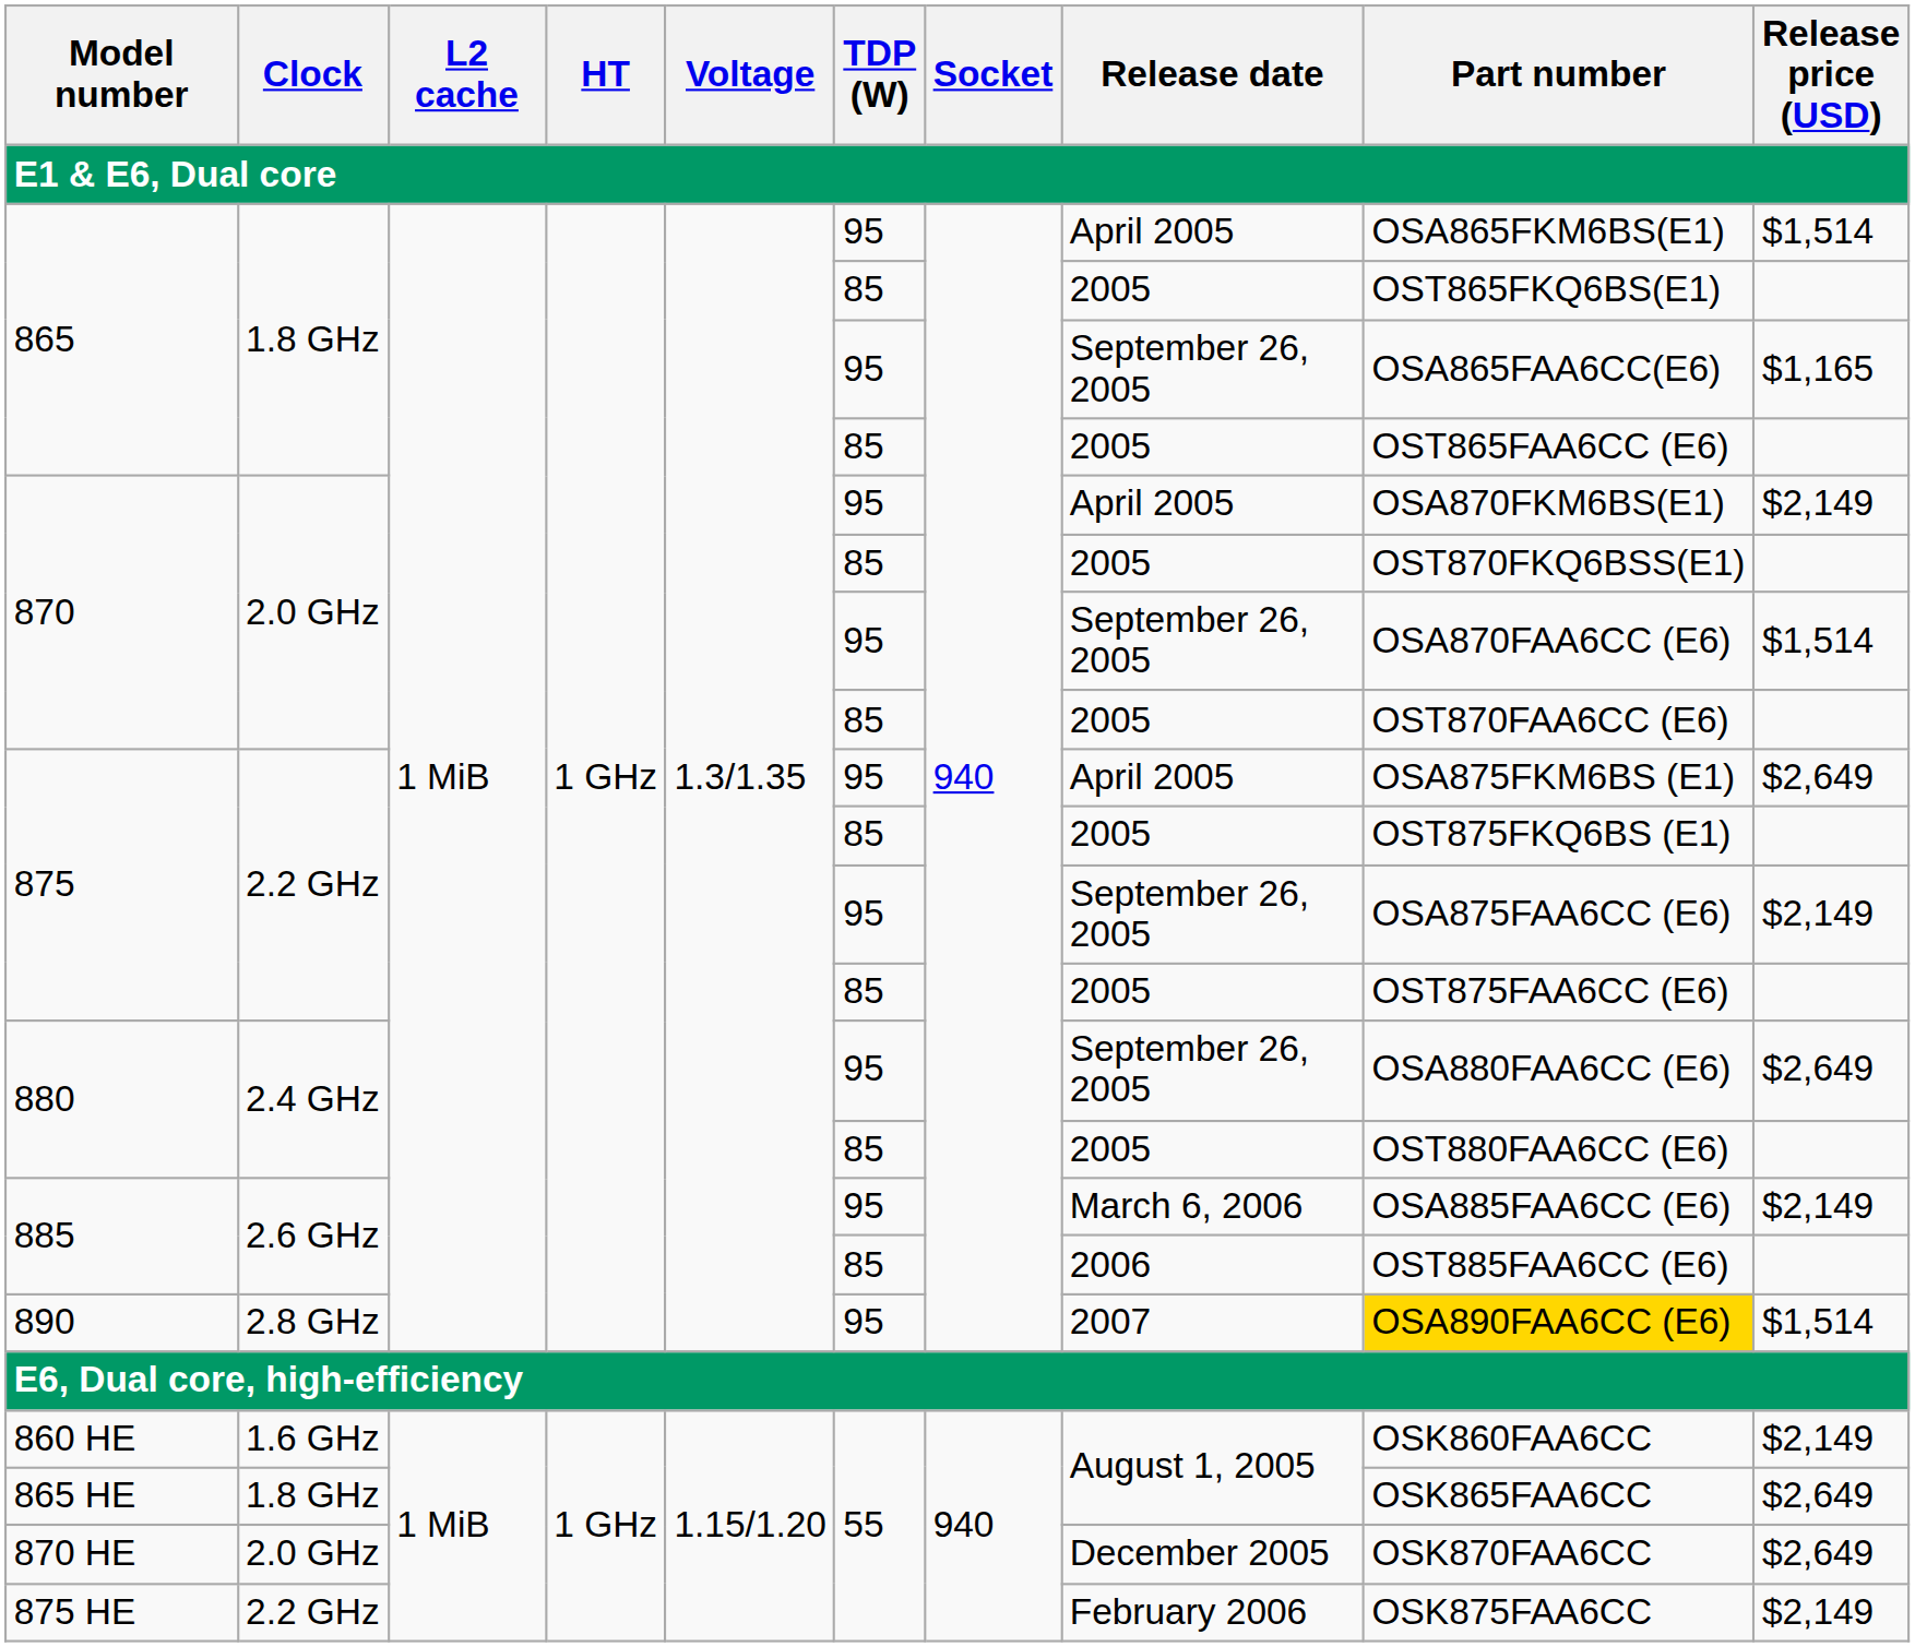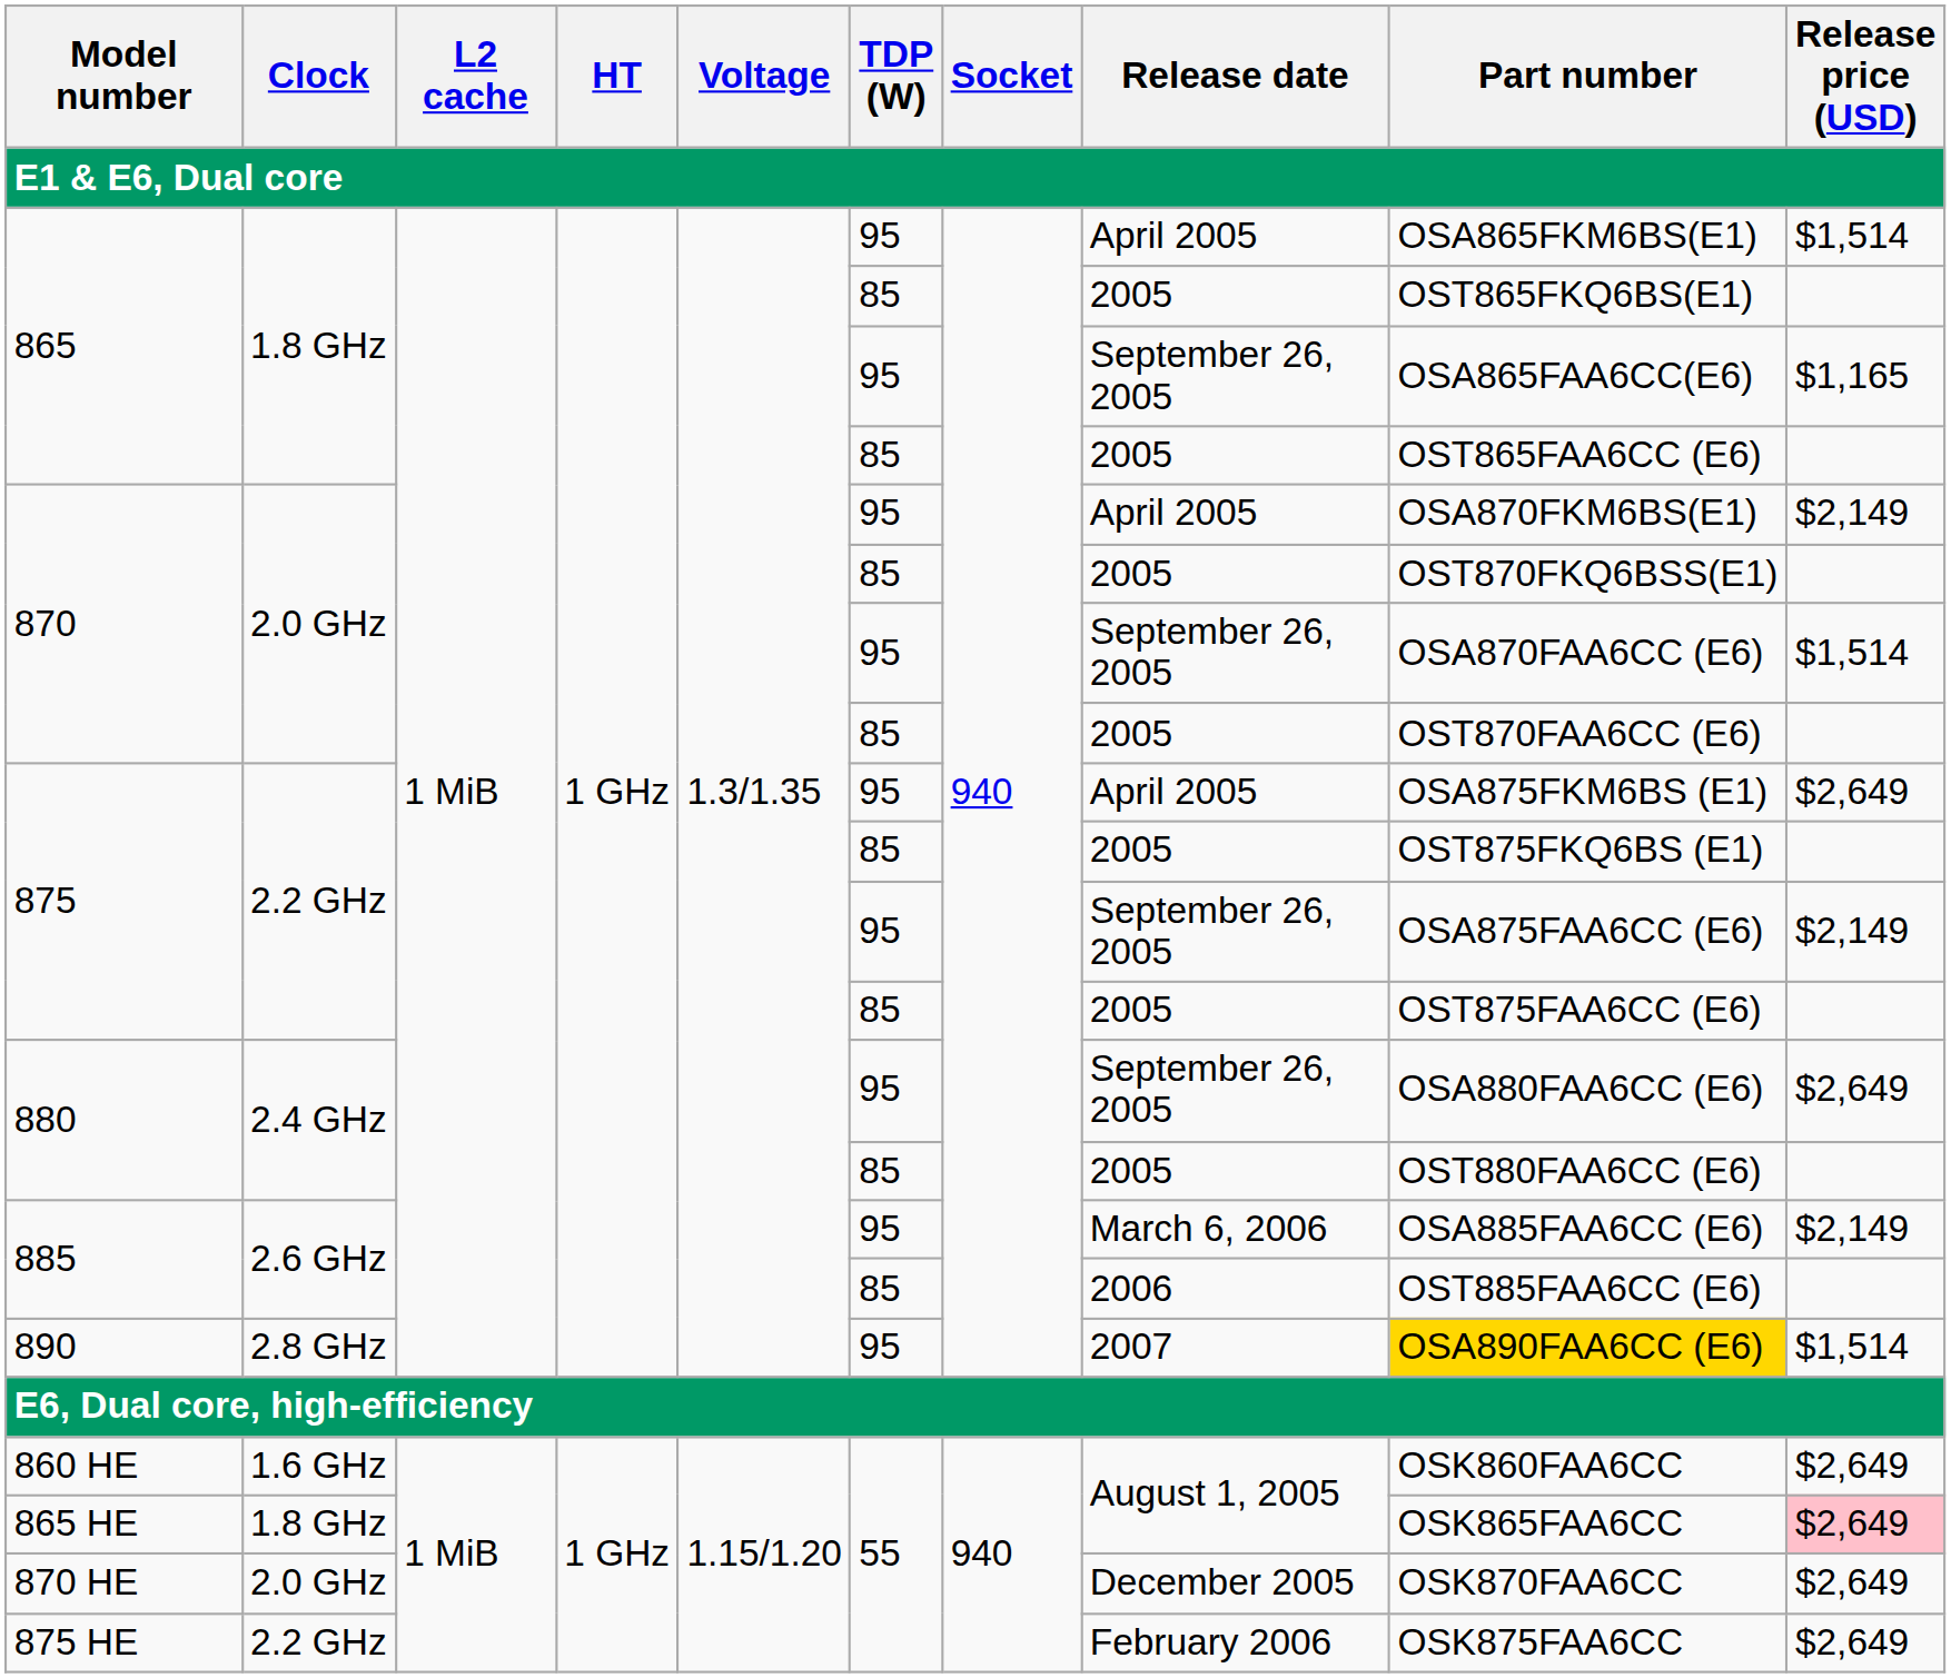860 HE | Release price (USD): $2,149 -> $2,649
865 HE | Release price (USD): no background -> pink background
875 HE | Release price (USD): $2,149 -> $2,649
